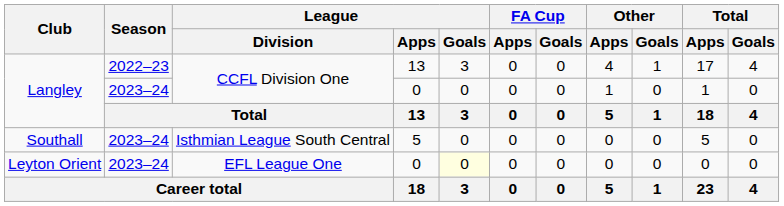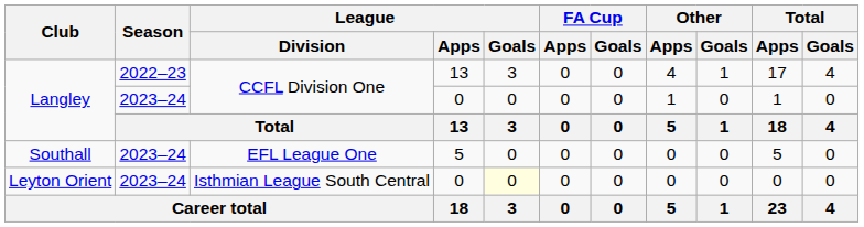Southall | League / Division: Isthmian League South Central -> EFL League One
Leyton Orient | League / Division: EFL League One -> Isthmian League South Central
